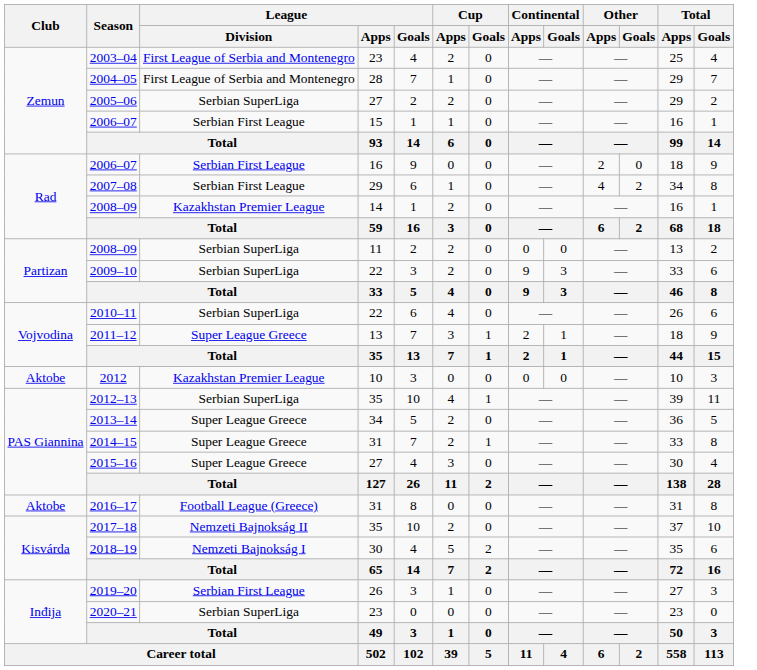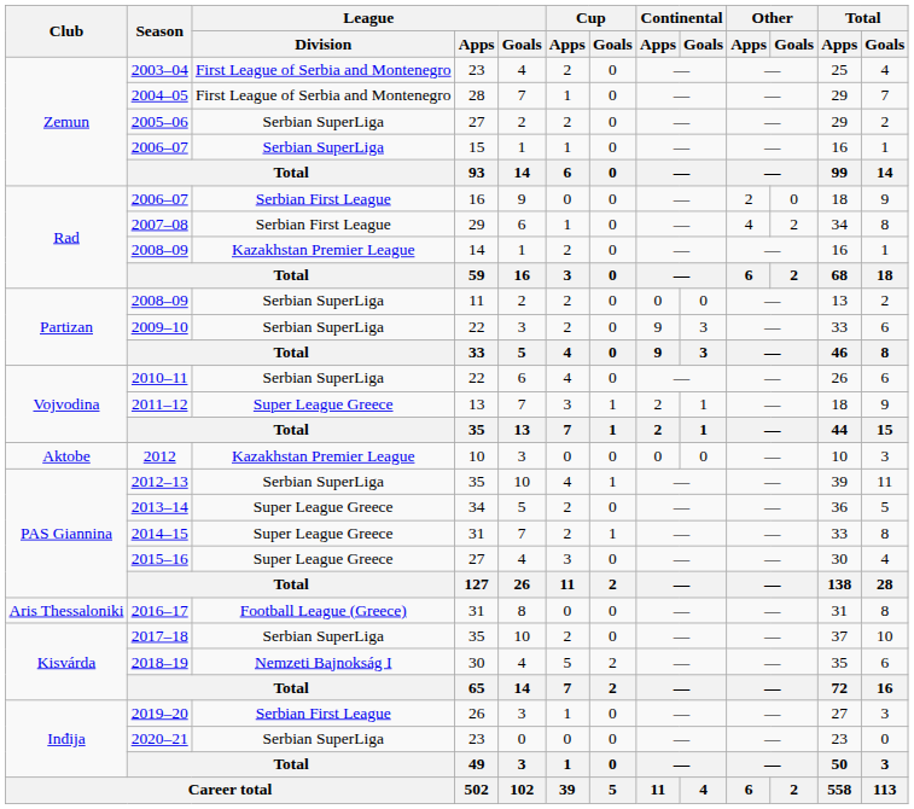2006–07 / 15 | League / Division: Serbian First League -> Serbian SuperLiga
2016–17 | Club: Aktobe -> Aris Thessaloniki
2017–18 | League / Division: Nemzeti Bajnokság II -> Serbian SuperLiga
